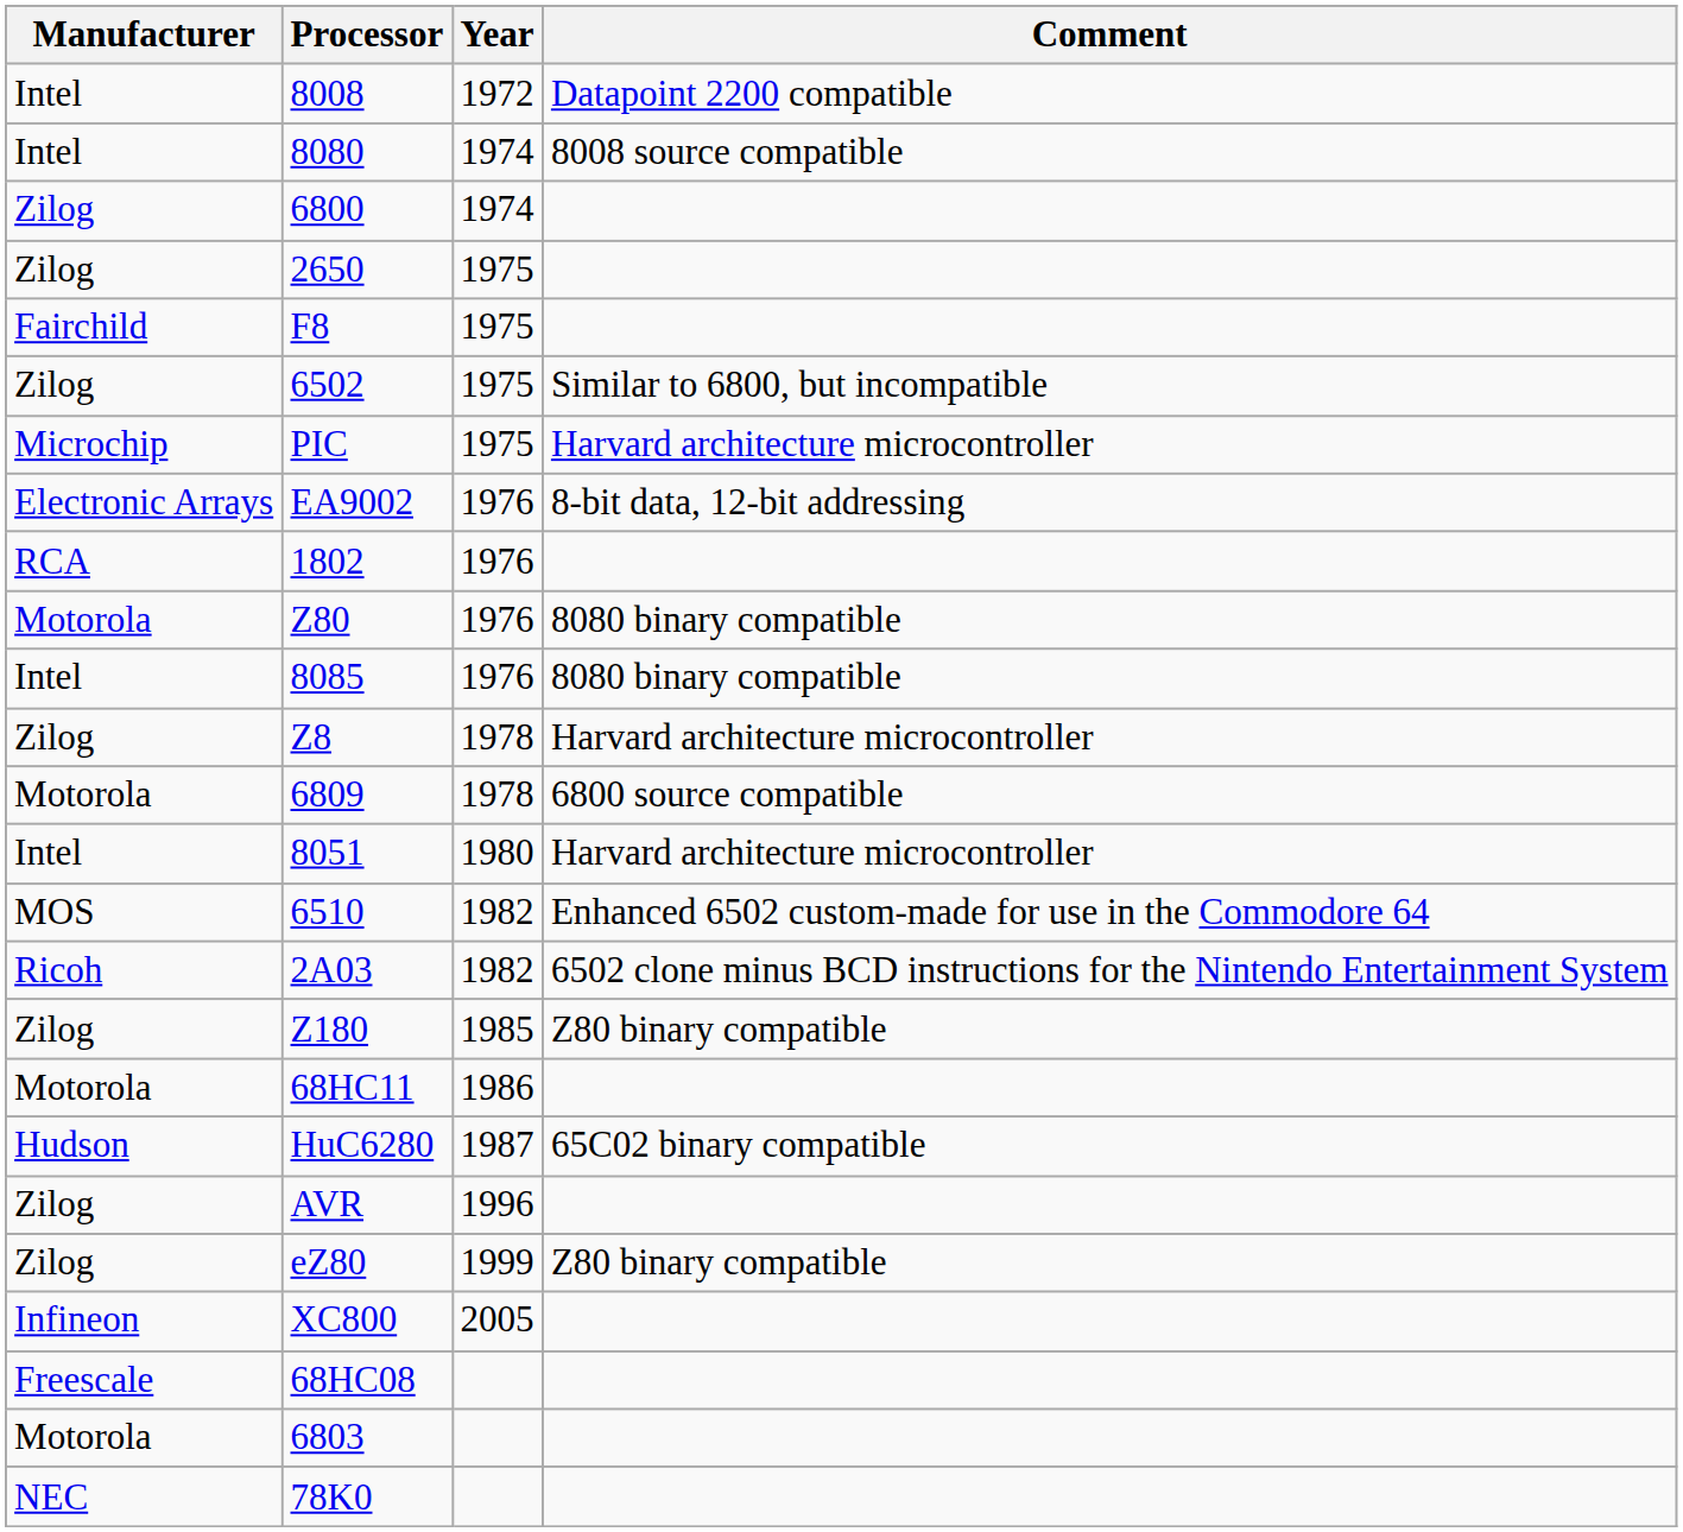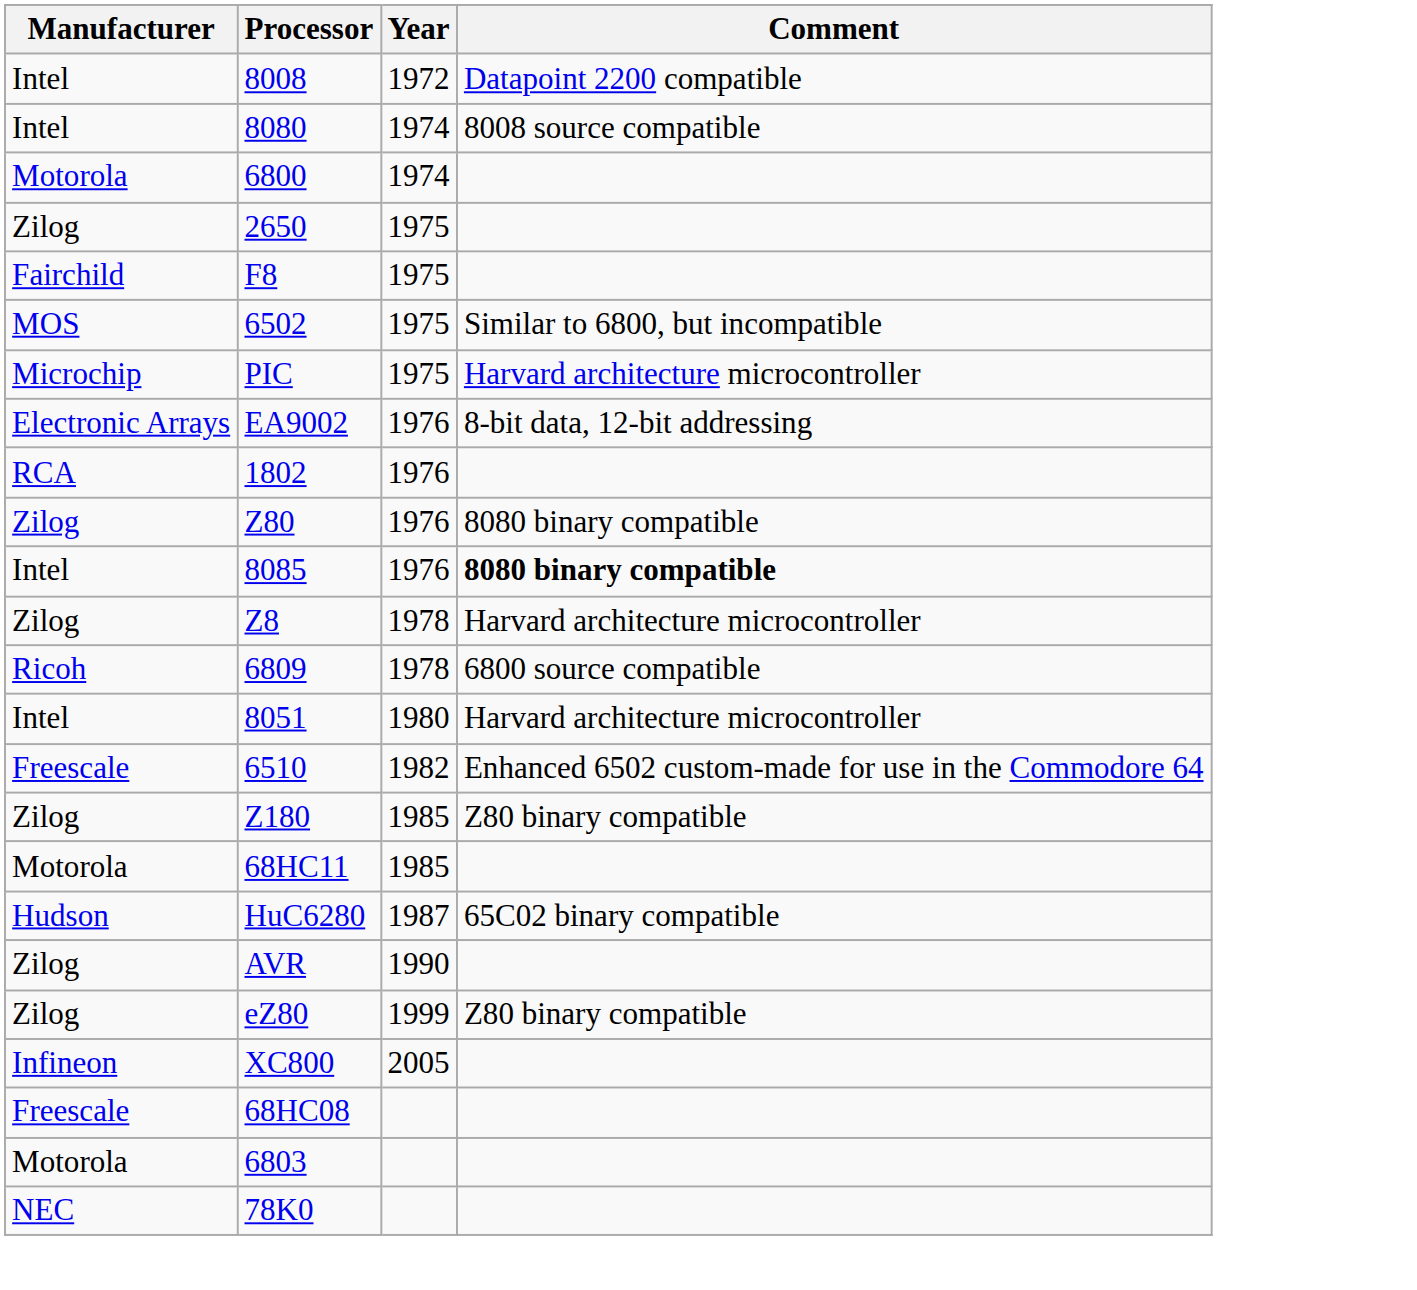6800 | Manufacturer: Zilog -> Motorola
6502 | Manufacturer: Zilog -> MOS
Z80 | Manufacturer: Motorola -> Zilog
8085 | Comment: normal -> bold
6809 | Manufacturer: Motorola -> Ricoh
6510 | Manufacturer: MOS -> Freescale
- row: Ricoh | 2A03 | 1982 | 6502 clone minus BCD instructions for the Nintendo Entertainment System
68HC11 | Year: 1986 -> 1985
AVR | Year: 1996 -> 1990
